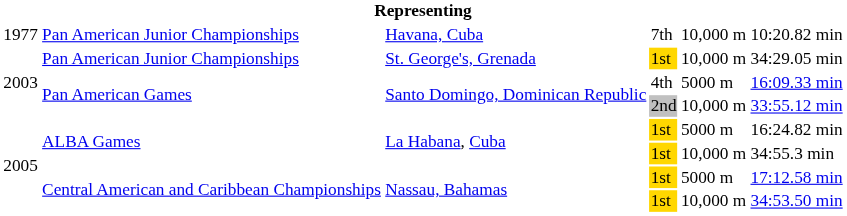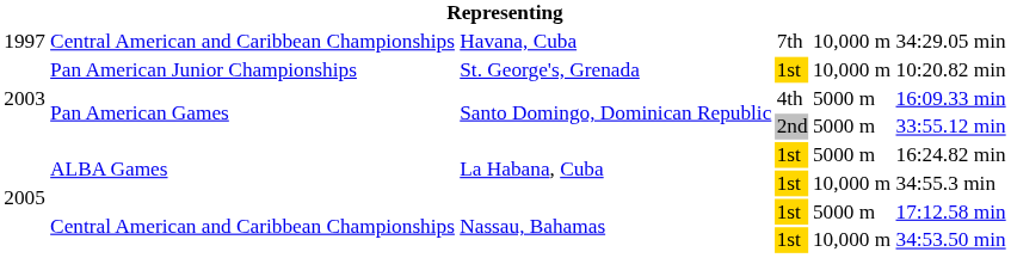Havana, Cuba | column 1: 1977 -> 1997
Havana, Cuba | column 2: Pan American Junior Championships -> Central American and Caribbean Championships
Havana, Cuba | column 6: 10:20.82 min -> 34:29.05 min
St. George's, Grenada | column 6: 34:29.05 min -> 10:20.82 min
Santo Domingo, Dominican Republic / 2nd | column 5: 10,000 m -> 5000 m
